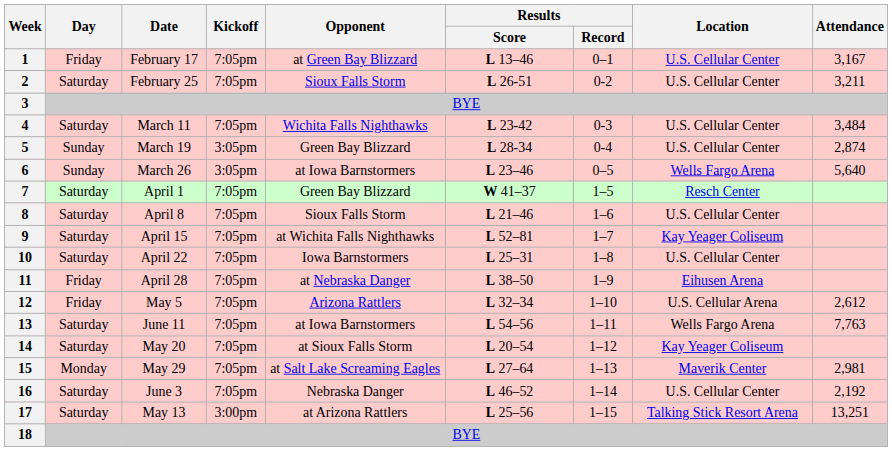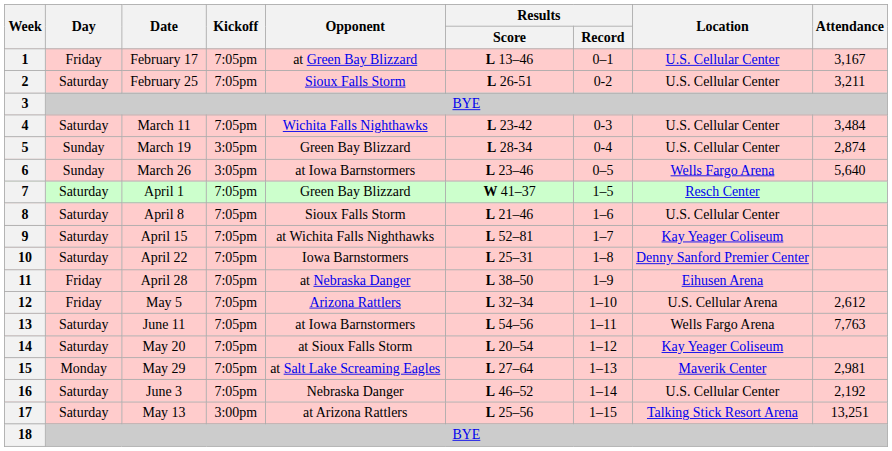10 | Location: U.S. Cellular Center -> Denny Sanford Premier Center
